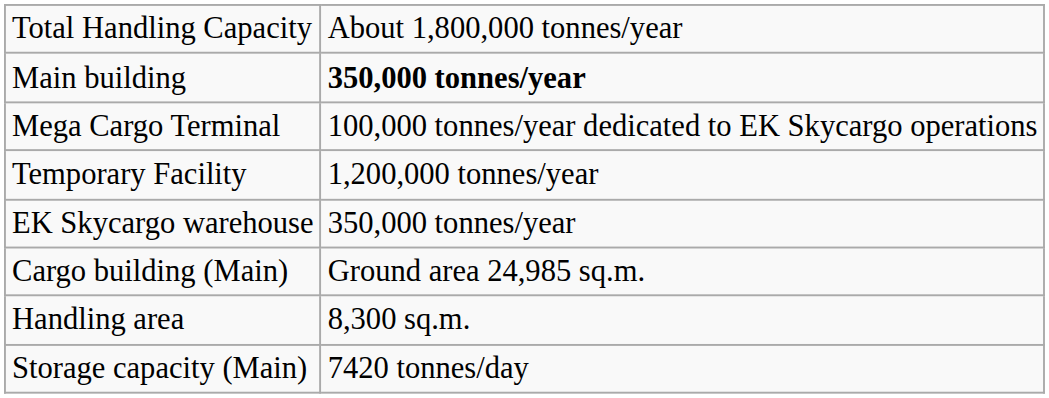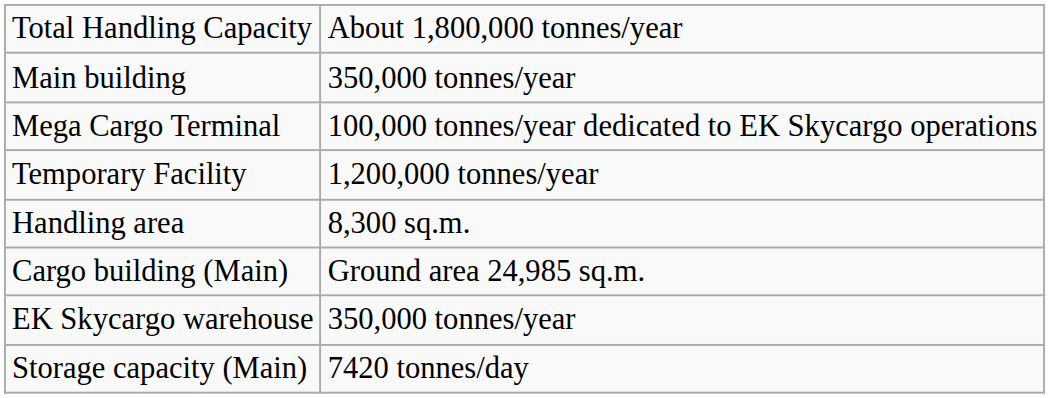Main building | column 2: bold -> normal
rows swapped: EK Skycargo warehouse <-> Handling area
